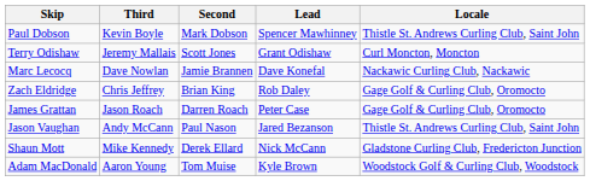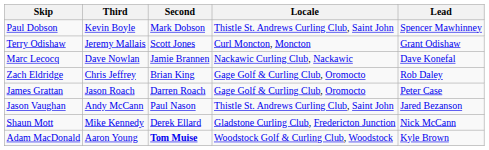columns swapped: Lead <-> Locale
Adam MacDonald | Second: normal -> bold
